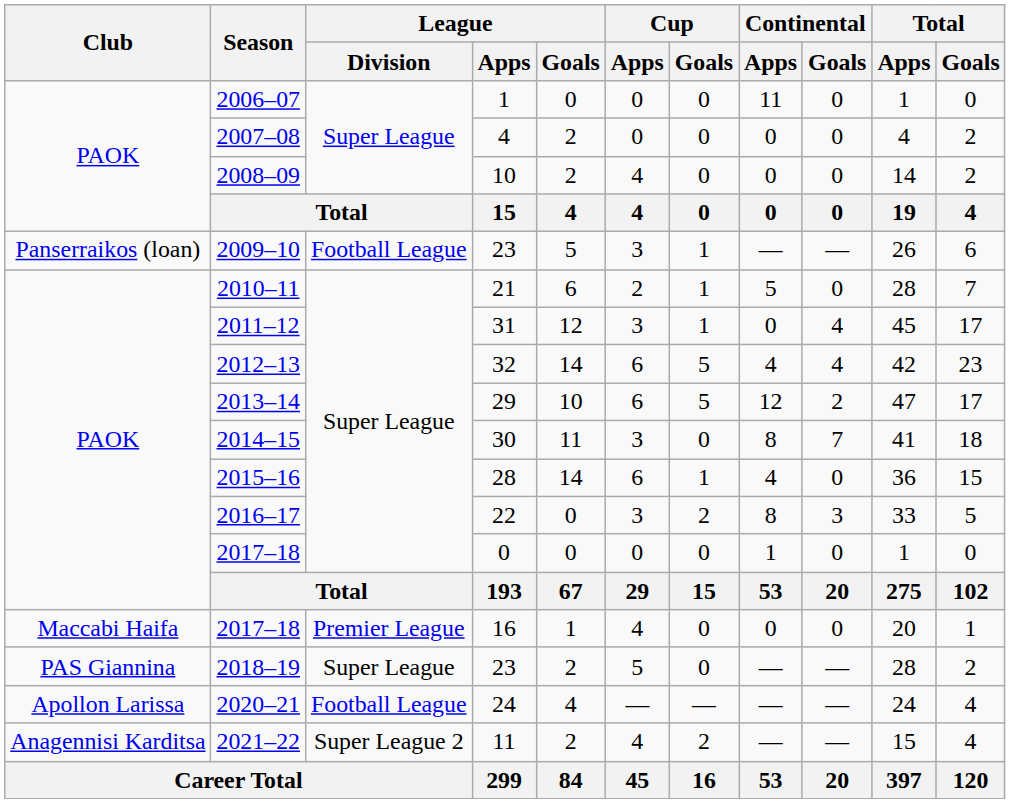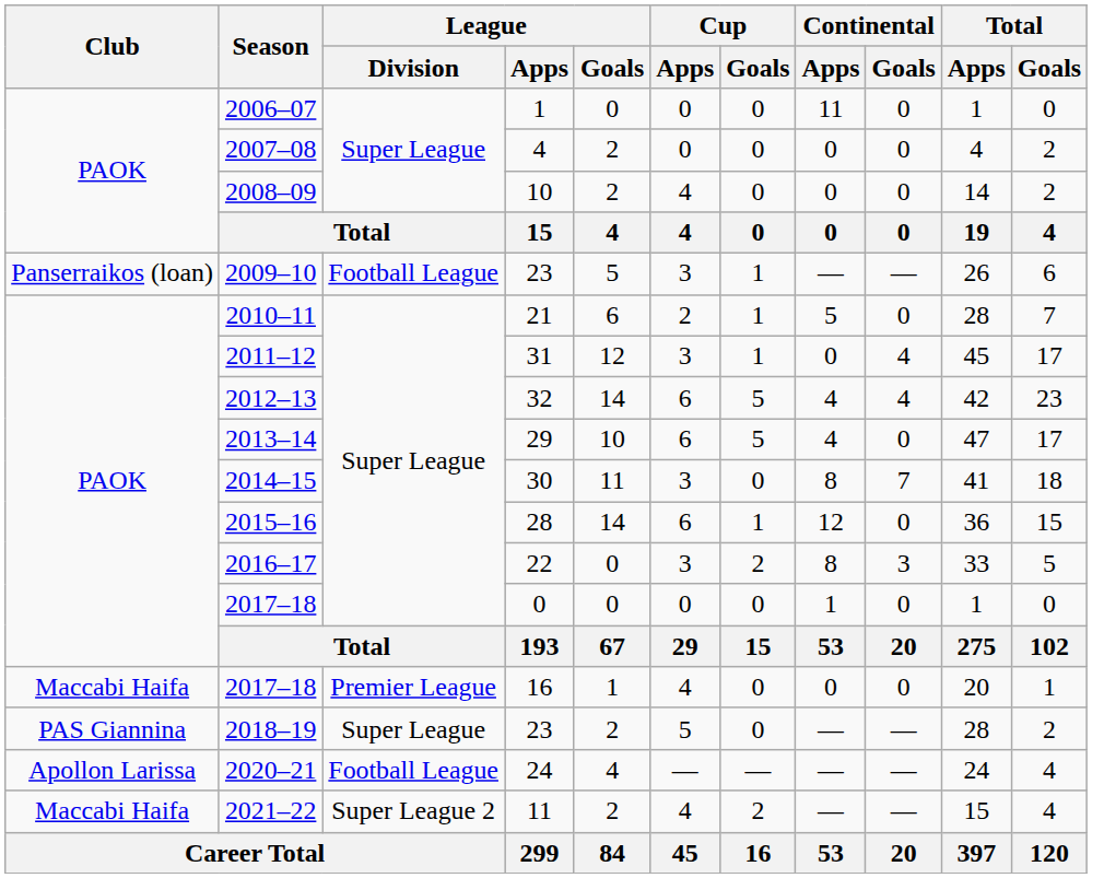2013–14 | Continental / Apps: 12 -> 4
2013–14 | Continental / Goals: 2 -> 0
2015–16 | Continental / Apps: 4 -> 12
2021–22 | Club: Anagennisi Karditsa -> Maccabi Haifa
